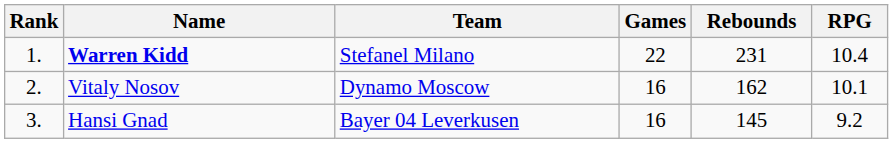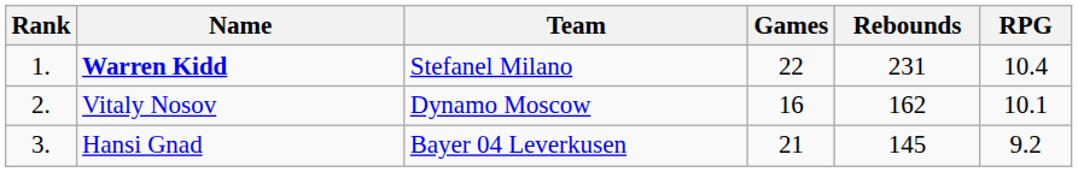Hansi Gnad | Games: 16 -> 21
